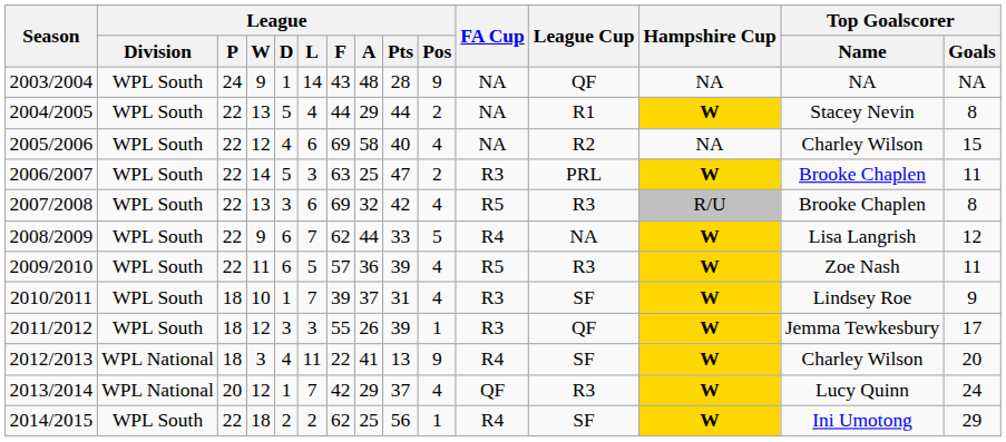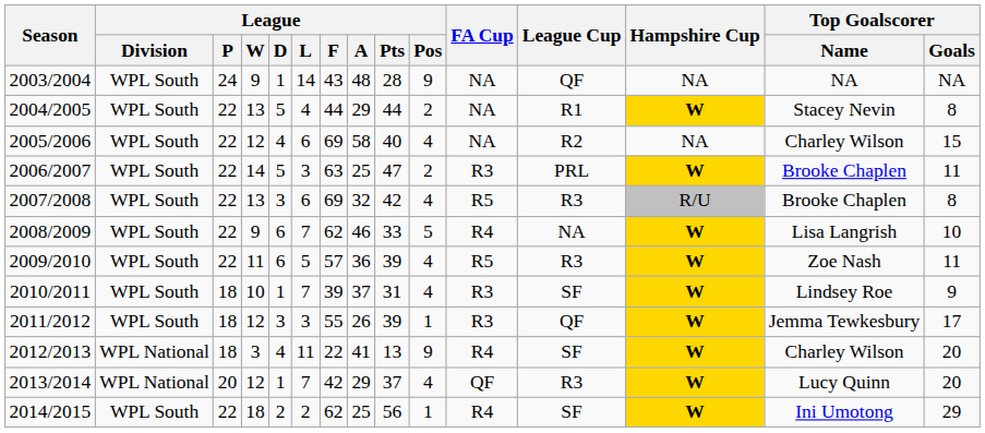2008/2009 | League / A: 44 -> 46
2008/2009 | Top Goalscorer / Goals: 12 -> 10
2013/2014 | Top Goalscorer / Goals: 24 -> 20
